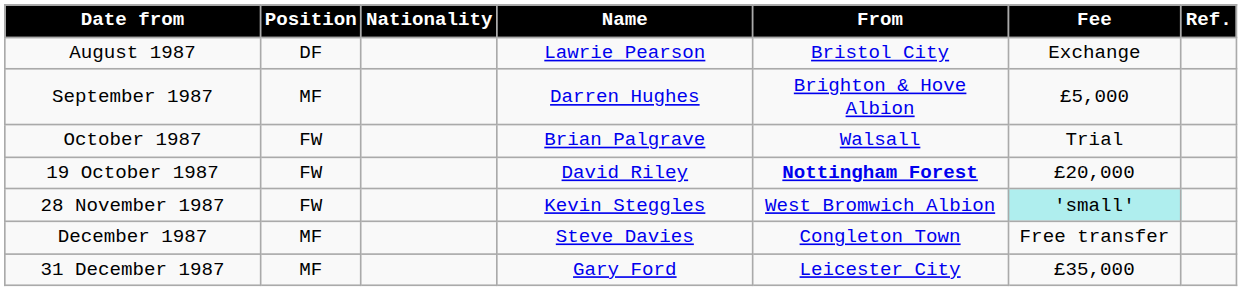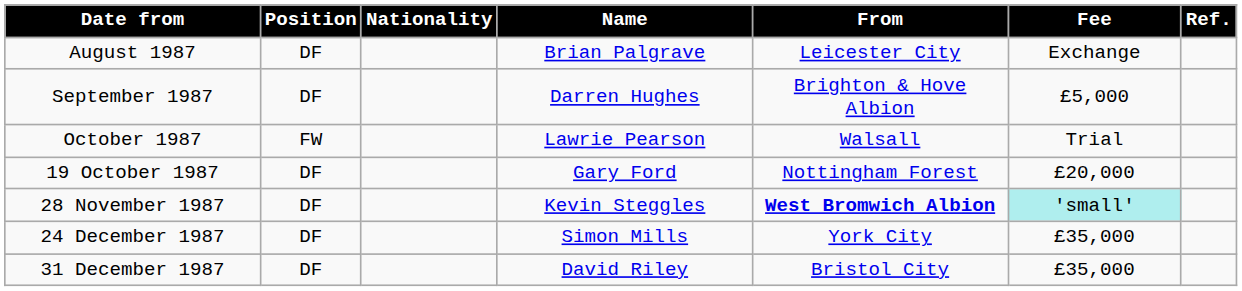August 1987 | Name: Lawrie Pearson -> Brian Palgrave
August 1987 | From: Bristol City -> Leicester City
September 1987 | Position: MF -> DF
October 1987 | Name: Brian Palgrave -> Lawrie Pearson
19 October 1987 | Position: FW -> DF
19 October 1987 | Name: David Riley -> Gary Ford
19 October 1987 | From: bold -> normal
28 November 1987 | Position: FW -> DF
28 November 1987 | From: normal -> bold
- row: December 1987 | MF | Steve Davies | Congleton Town | Free transfer
+ row: 24 December 1987 | DF | Simon Mills | York City | £35,000
31 December 1987 | Position: MF -> DF
31 December 1987 | Name: Gary Ford -> David Riley
31 December 1987 | From: Leicester City -> Bristol City
